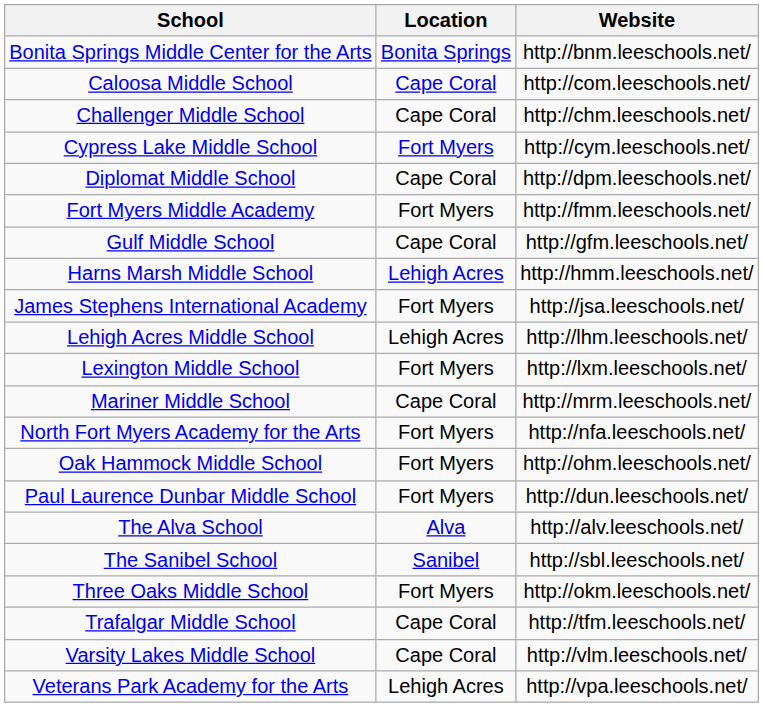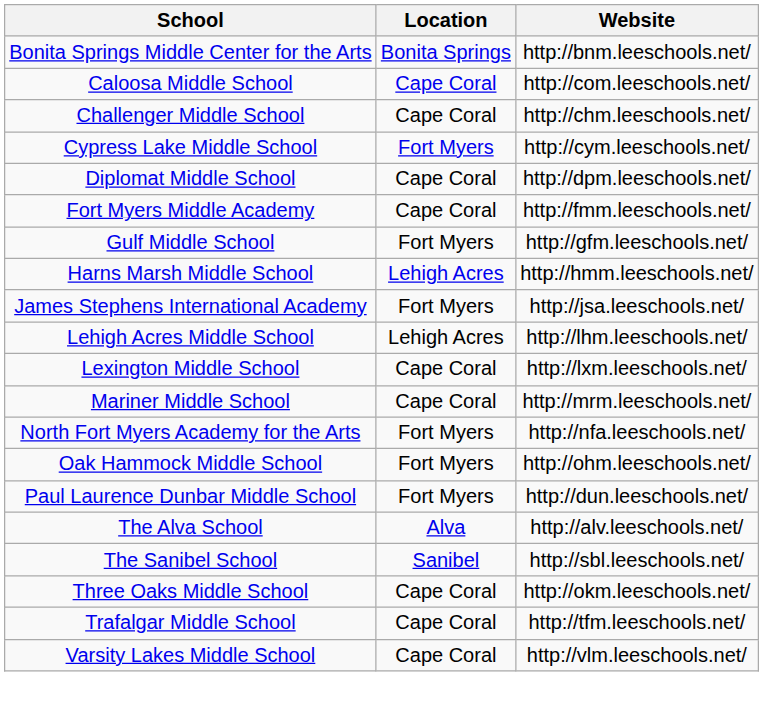Fort Myers Middle Academy | Location: Fort Myers -> Cape Coral
Gulf Middle School | Location: Cape Coral -> Fort Myers
Lexington Middle School | Location: Fort Myers -> Cape Coral
Three Oaks Middle School | Location: Fort Myers -> Cape Coral
- row: Veterans Park Academy for the Arts | Lehigh Acres | http://vpa.leeschools.net/
